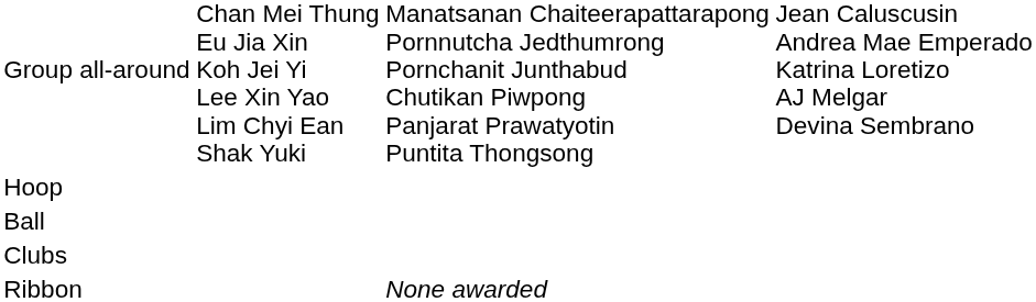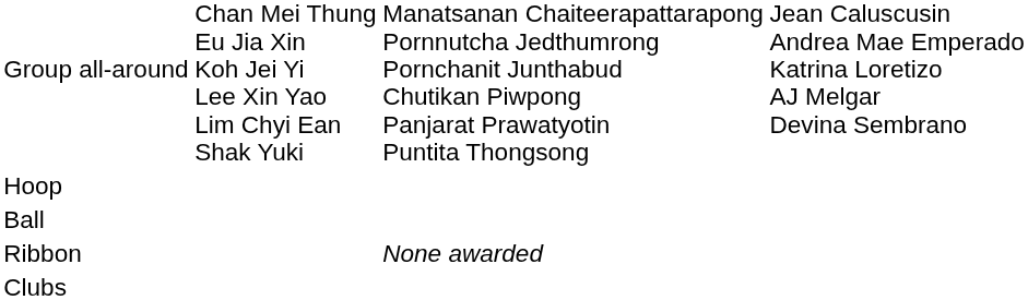rows swapped: Clubs <-> Ribbon
